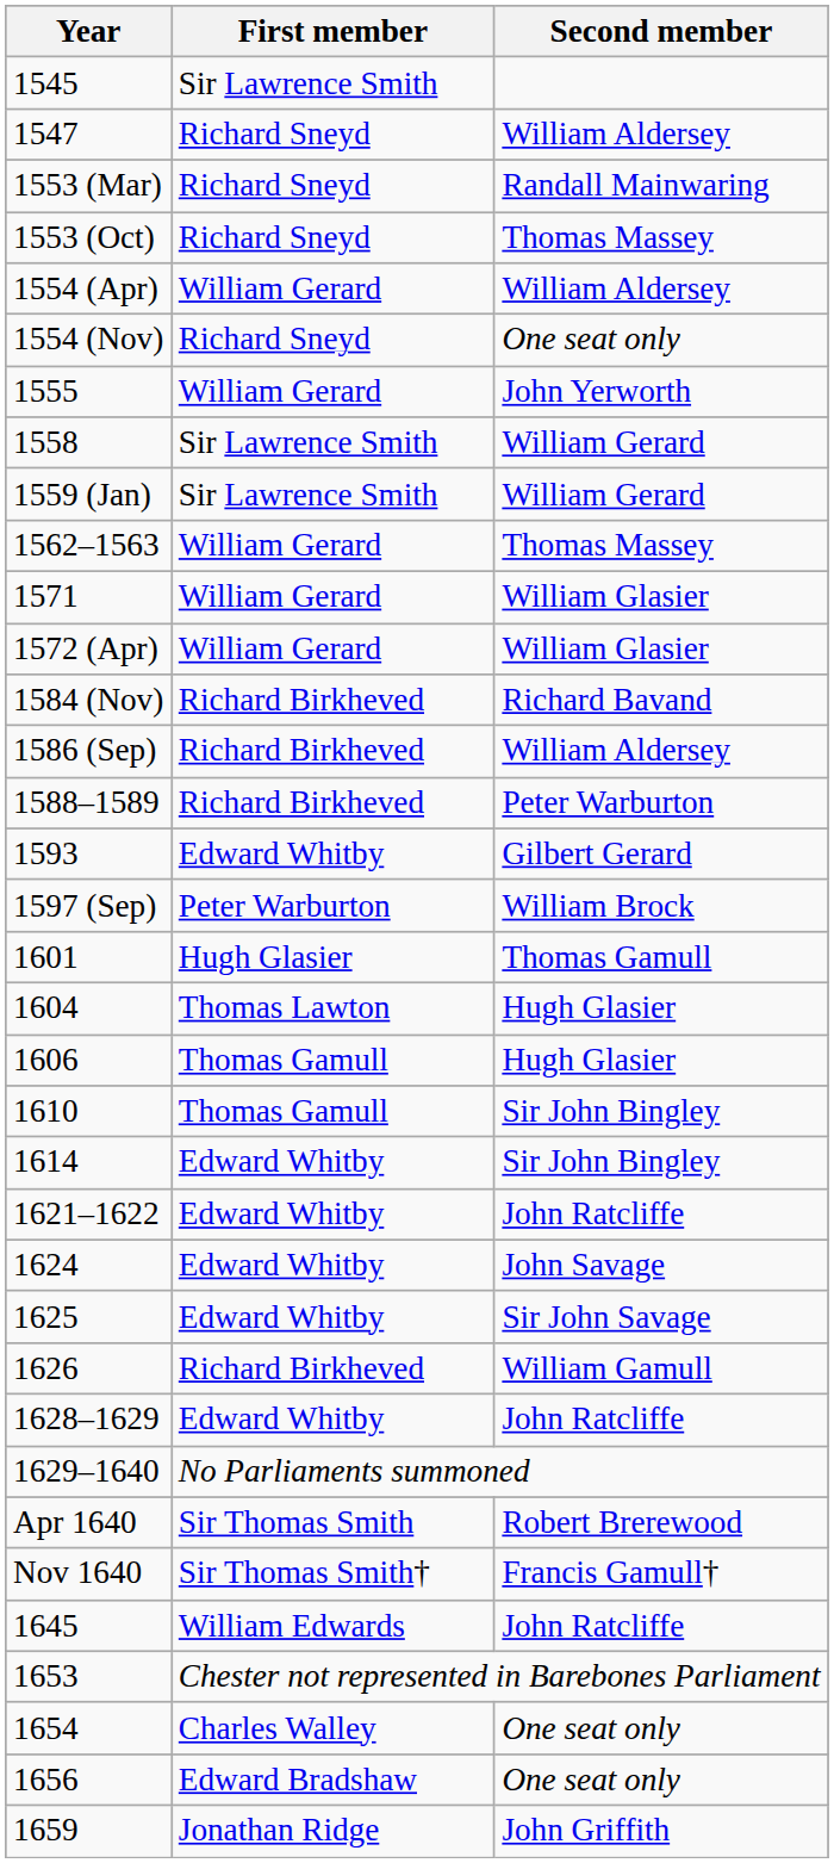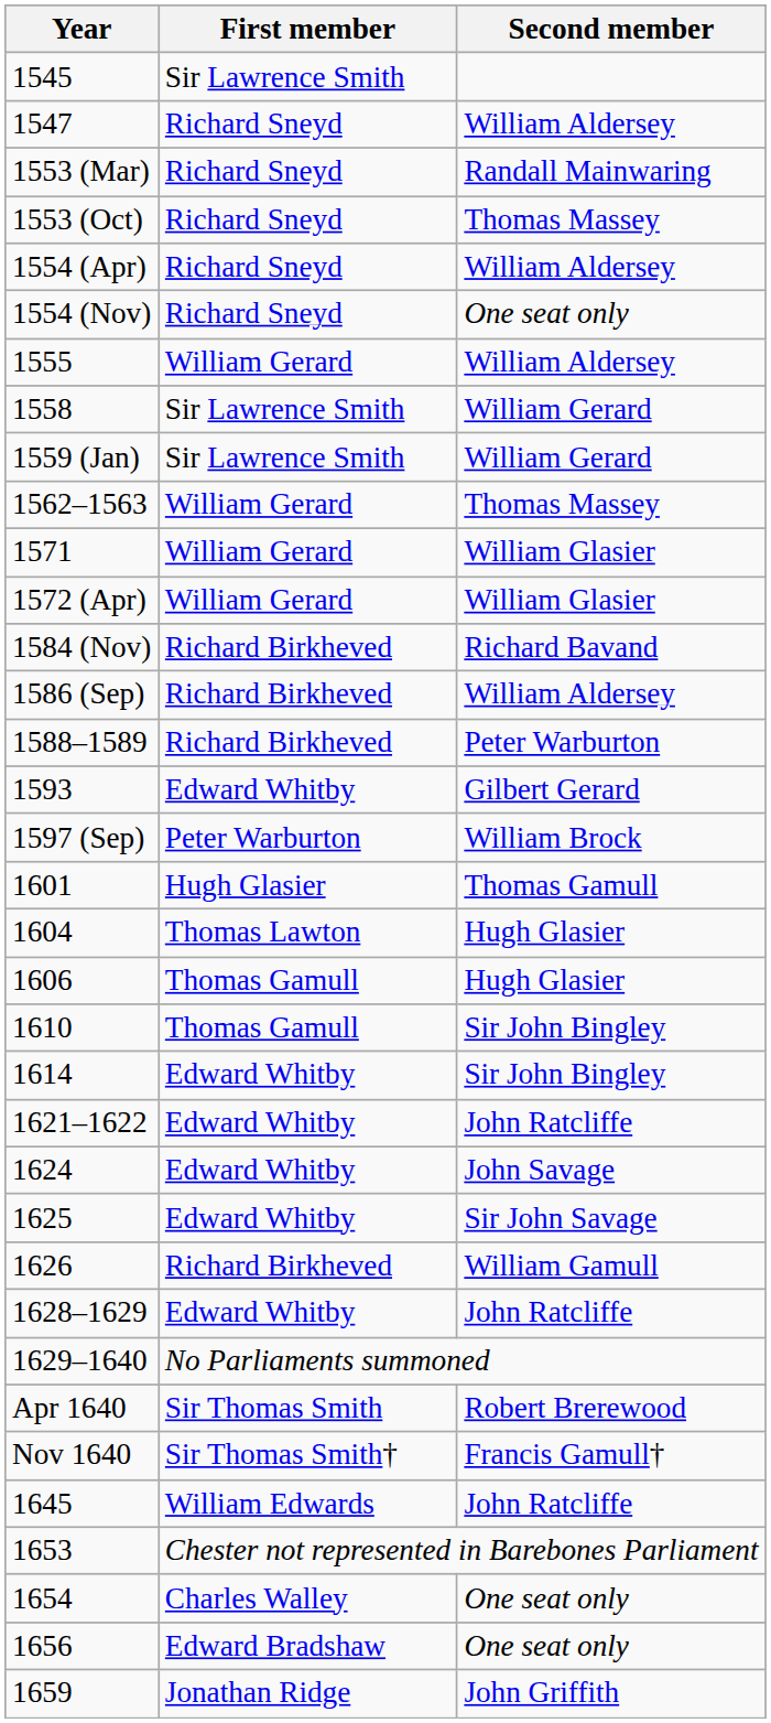1554 (Apr) | First member: William Gerard -> Richard Sneyd
1555 | Second member: John Yerworth -> William Aldersey
